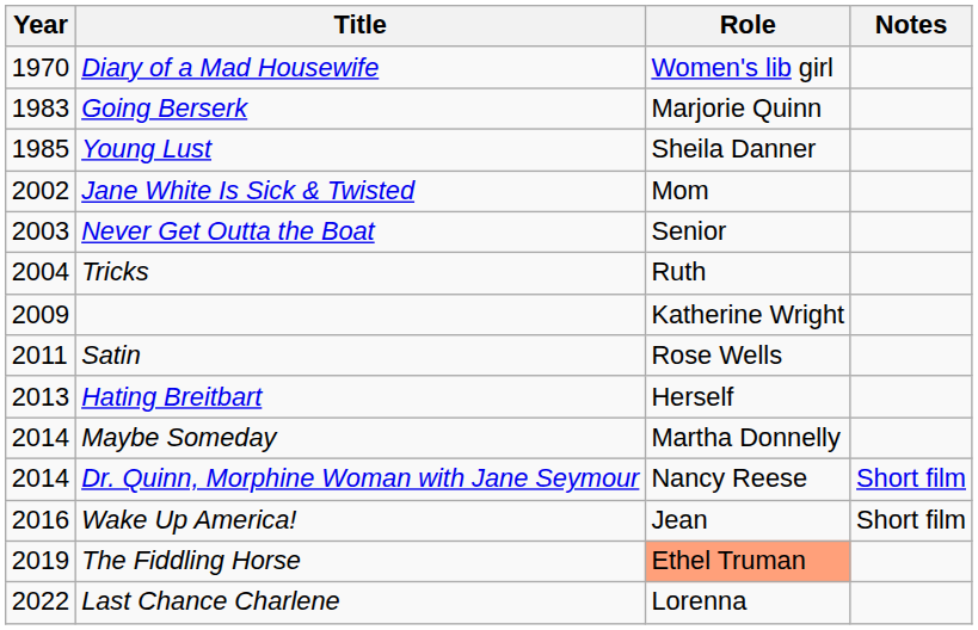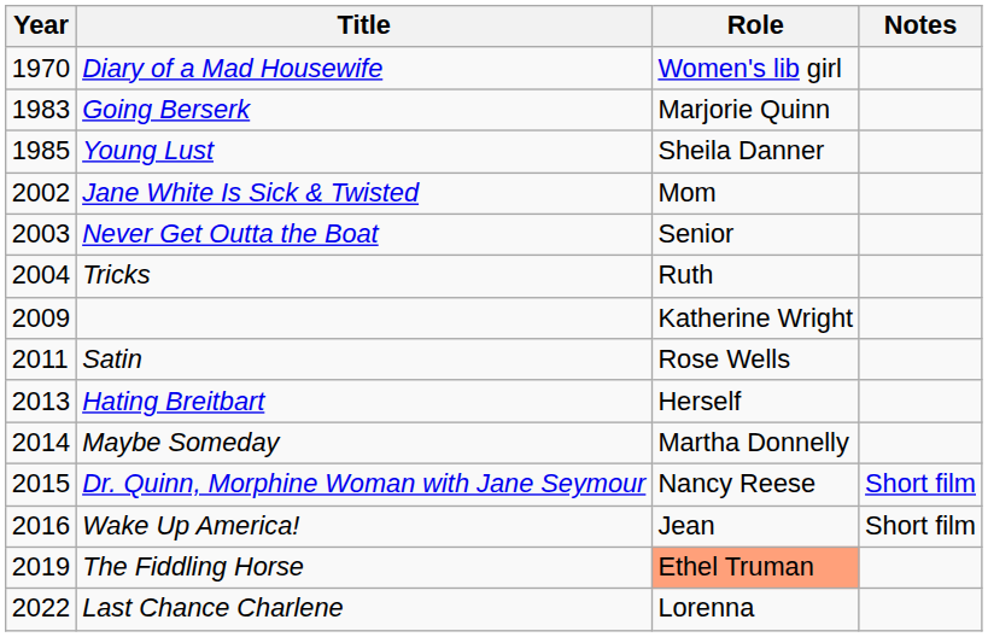Dr. Quinn, Morphine Woman with Jane Seymour | Year: 2014 -> 2015
